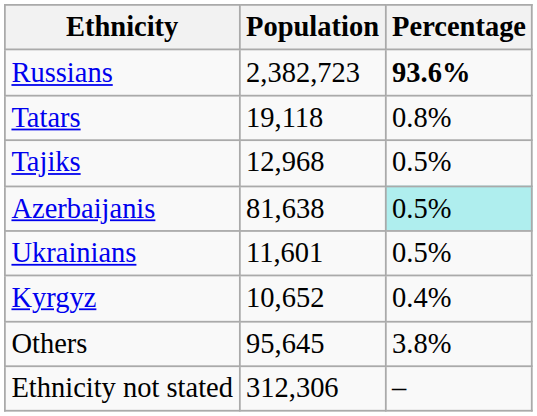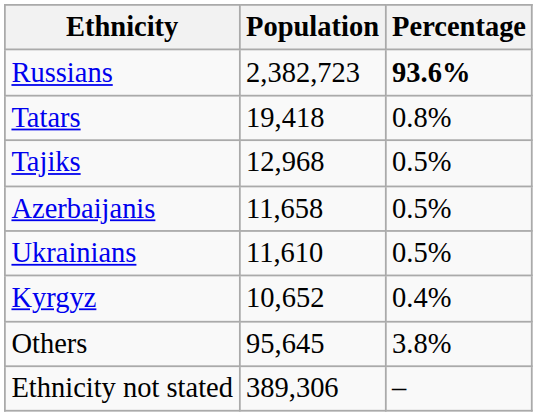Tatars | Population: 19,118 -> 19,418
Azerbaijanis | Population: 81,638 -> 11,658
Azerbaijanis | Percentage: paleturquoise background -> no background
Ukrainians | Population: 11,601 -> 11,610
Ethnicity not stated | Population: 312,306 -> 389,306
